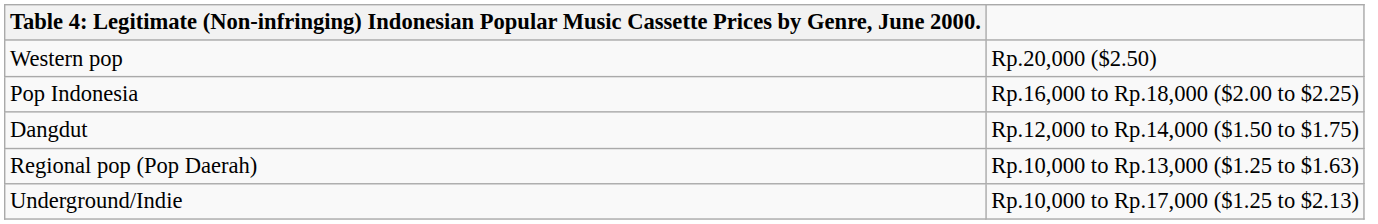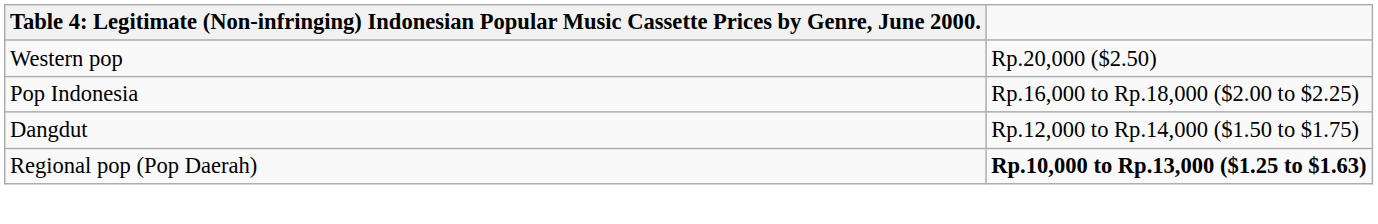Regional pop (Pop Daerah) | column 2: normal -> bold
- row: Underground/Indie | Rp.10,000 to Rp.17,000 ($1.25 to $2.13)
